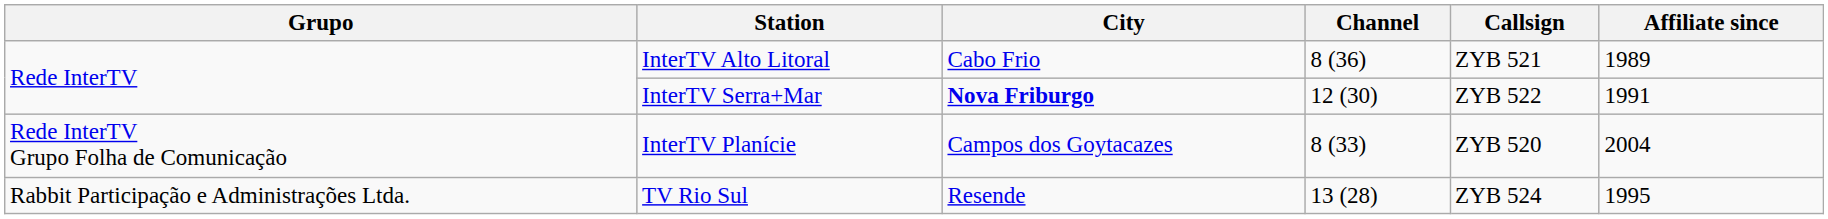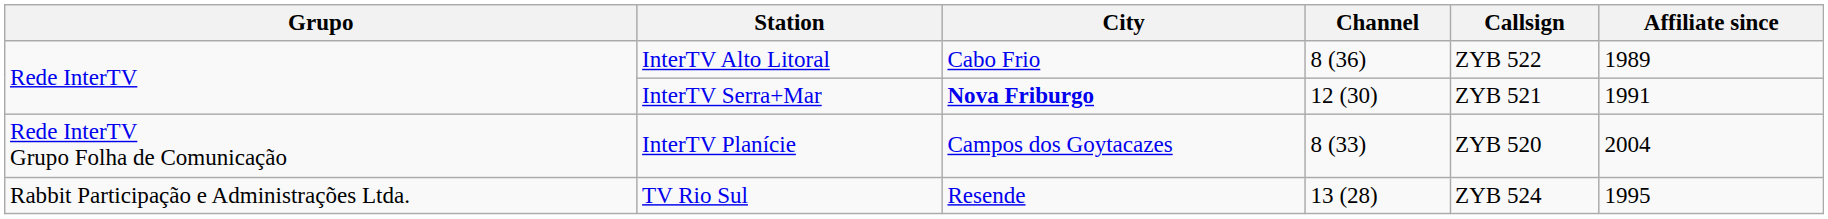InterTV Alto Litoral | Callsign: ZYB 521 -> ZYB 522
InterTV Serra+Mar | Callsign: ZYB 522 -> ZYB 521
